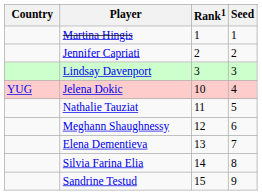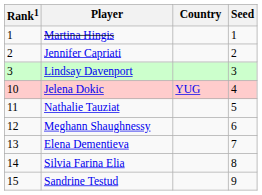columns swapped: Country <-> Rank1
